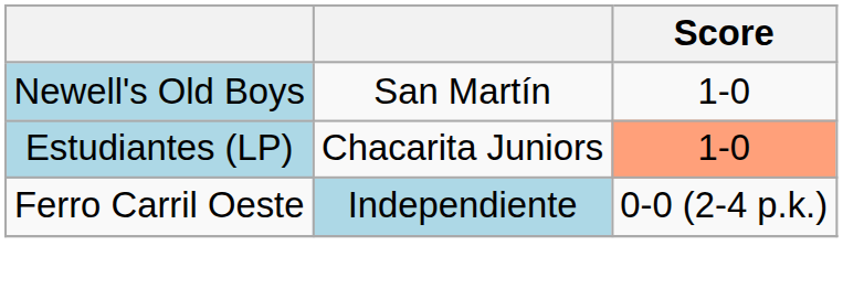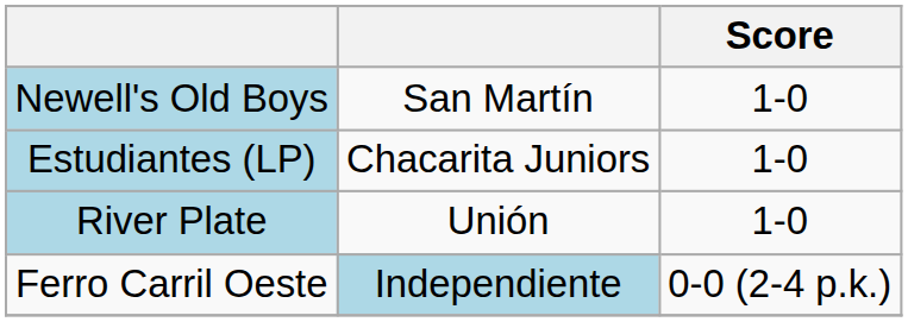Estudiantes (LP) | Score: lightsalmon background -> no background
+ row: River Plate | Unión | 1-0
